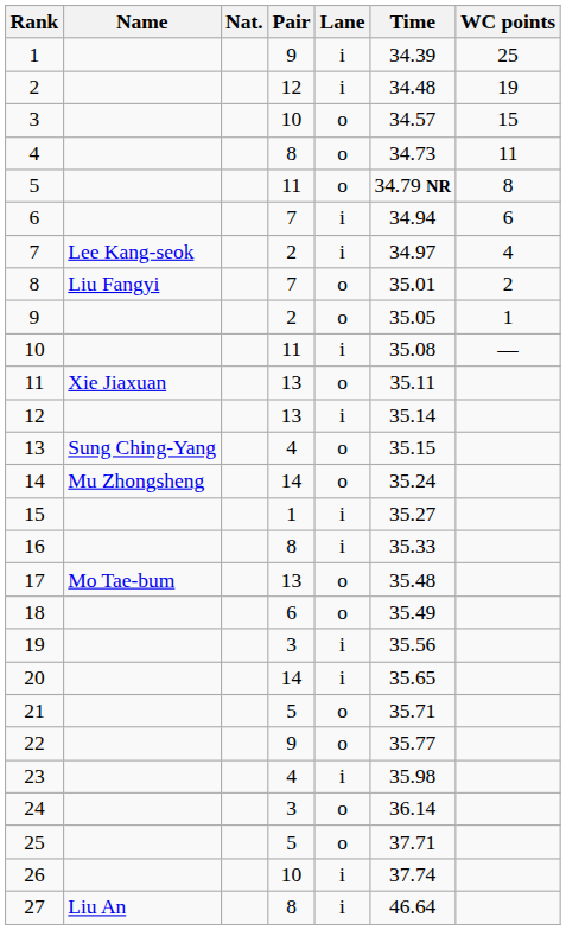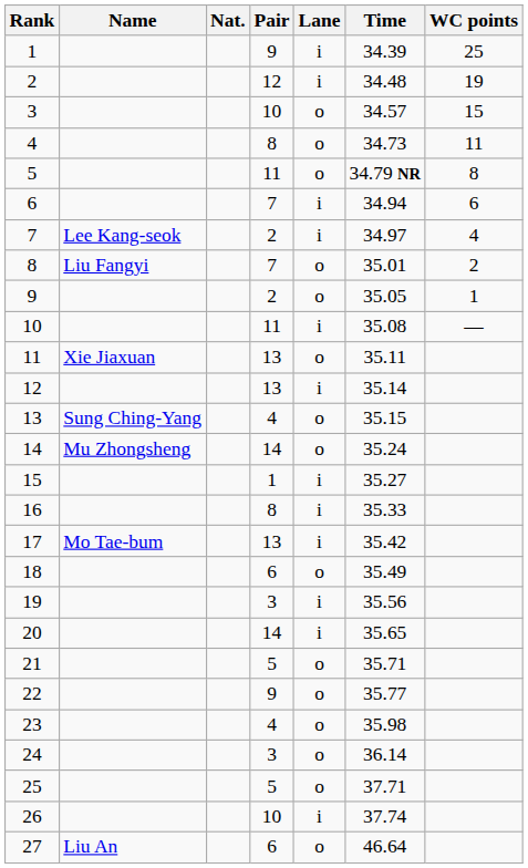17 | Lane: o -> i
17 | Time: 35.48 -> 35.42
23 | Lane: i -> o
27 | Pair: 8 -> 6
27 | Lane: i -> o
